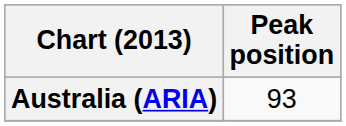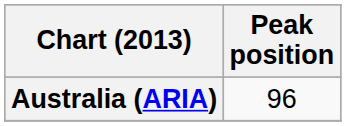Australia (ARIA) | Peak position: 93 -> 96
